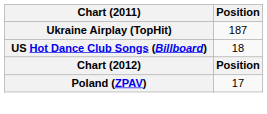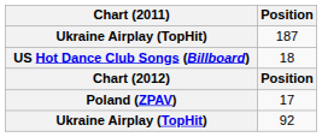+ row: Ukraine Airplay (TopHit) | 92
